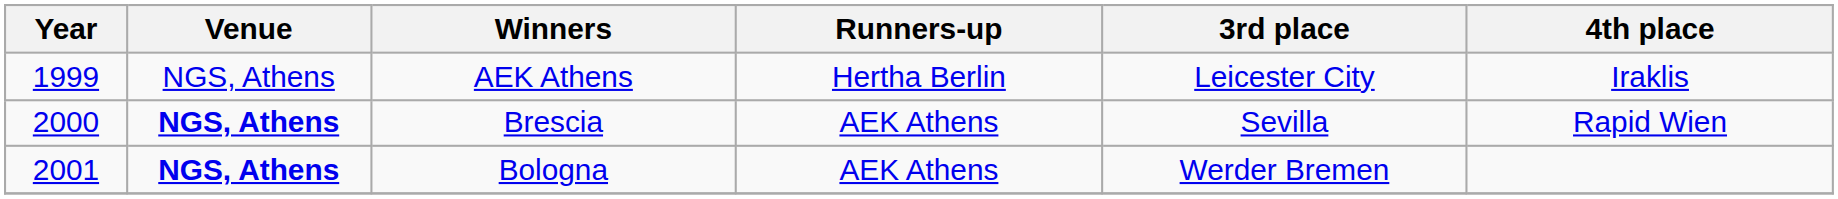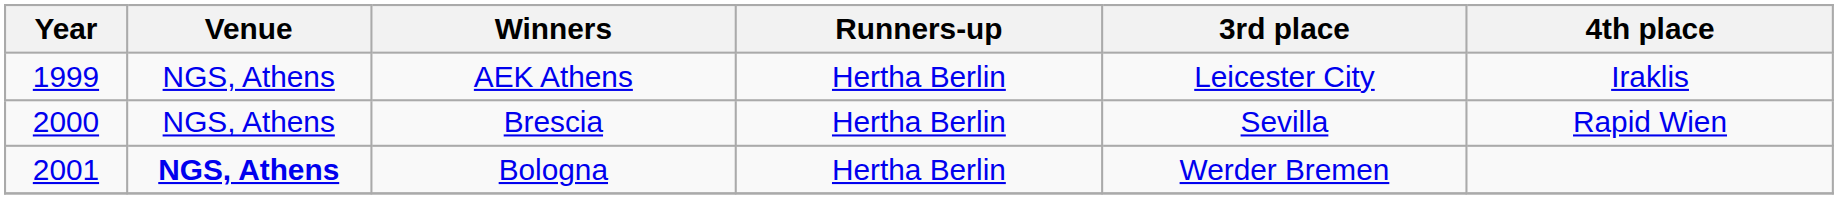Brescia | Venue: bold -> normal
Brescia | Runners-up: AEK Athens -> Hertha Berlin
Bologna | Runners-up: AEK Athens -> Hertha Berlin
